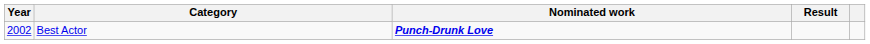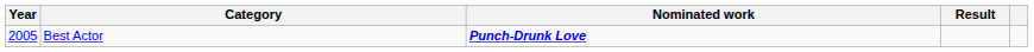Best Actor | Year: 2002 -> 2005
